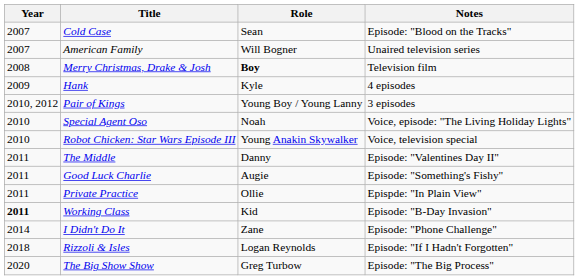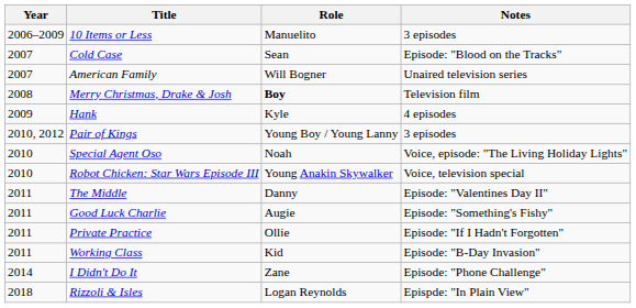+ row: 2006–2009 | 10 Items or Less | Manuelito | 3 episodes
Private Practice | Notes: Epispde: "In Plain View" -> Episode: "If I Hadn't Forgotten"
Working Class | Year: bold -> normal
Rizzoli & Isles | Notes: Episode: "If I Hadn't Forgotten" -> Epispde: "In Plain View"
- row: 2020 | The Big Show Show | Greg Turbow | Episode: "The Big Process"
